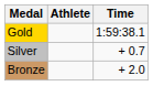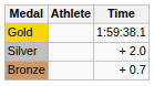Silver | Time: + 0.7 -> + 2.0
Bronze | Time: + 2.0 -> + 0.7
